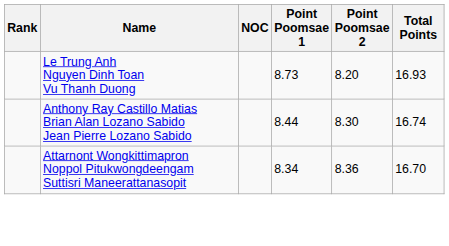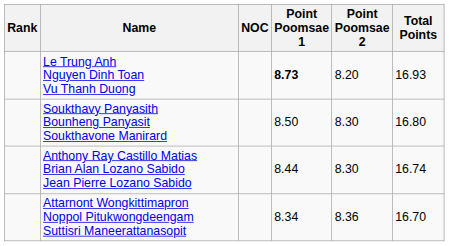Le Trung Anh Nguyen Dinh Toan Vu Thanh Duong | Point Poomsae 1: normal -> bold
+ row: Soukthavy Panyasith Bounheng Panyasit Soukthavone Manirard | 8.50 | 8.30 | 16.80
